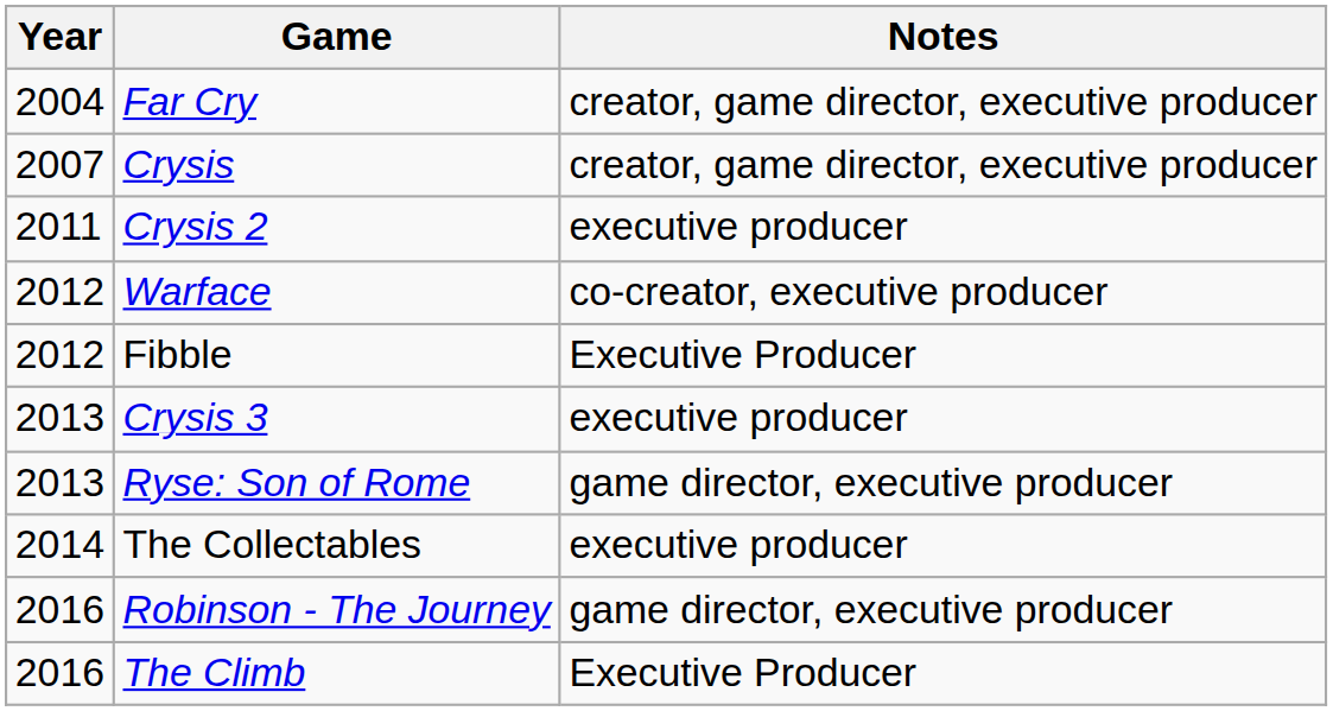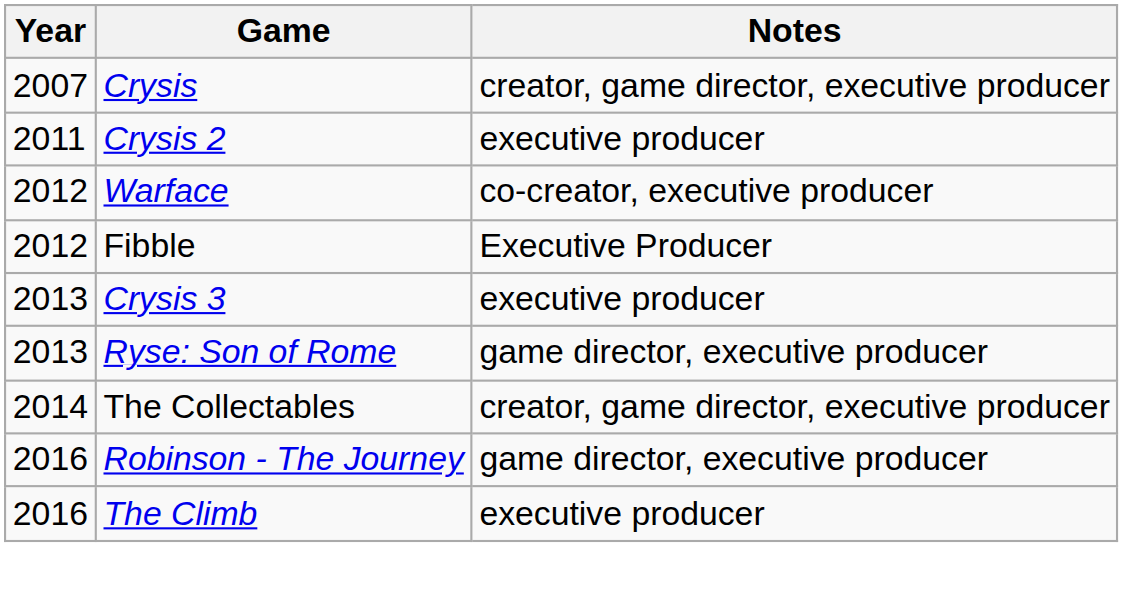- row: 2004 | Far Cry | creator, game director, executive producer
The Collectables | Notes: executive producer -> creator, game director, executive producer
The Climb | Notes: Executive Producer -> executive producer
